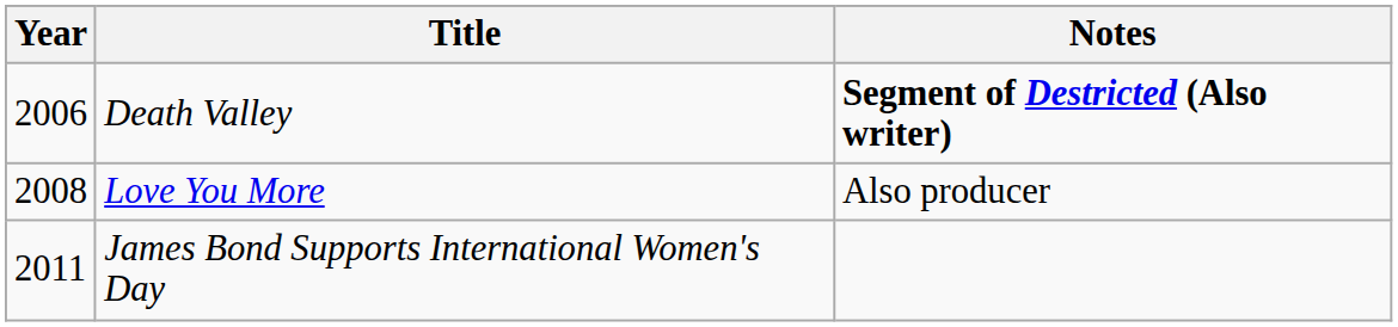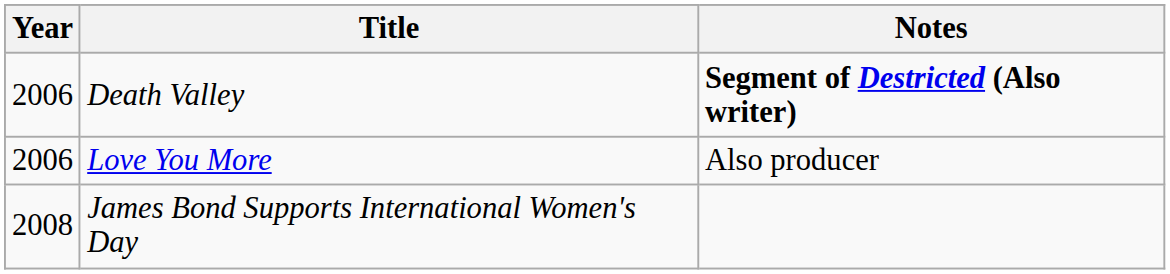Love You More | Year: 2008 -> 2006
James Bond Supports International Women's Day | Year: 2011 -> 2008
